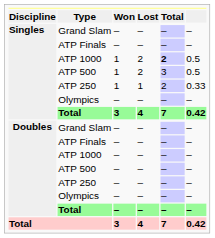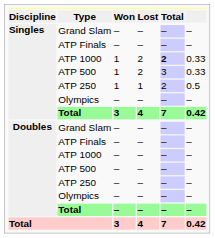Singles / ATP 1000 | column 6: 0.5 -> 0.33
Singles / ATP 500 | column 6: 0.5 -> 0.33
Singles / ATP 250 | column 6: 0.33 -> 0.5
